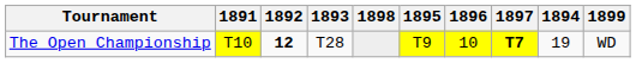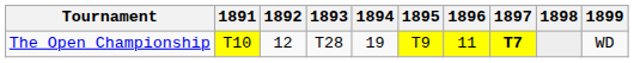columns swapped: 1894 <-> 1898
The Open Championship | 1892: bold -> normal
The Open Championship | 1896: 10 -> 11
